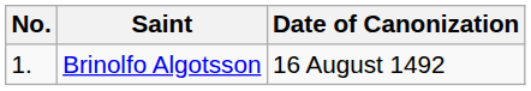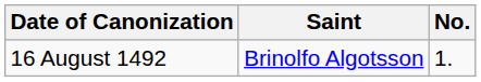columns swapped: No. <-> Date of Canonization
